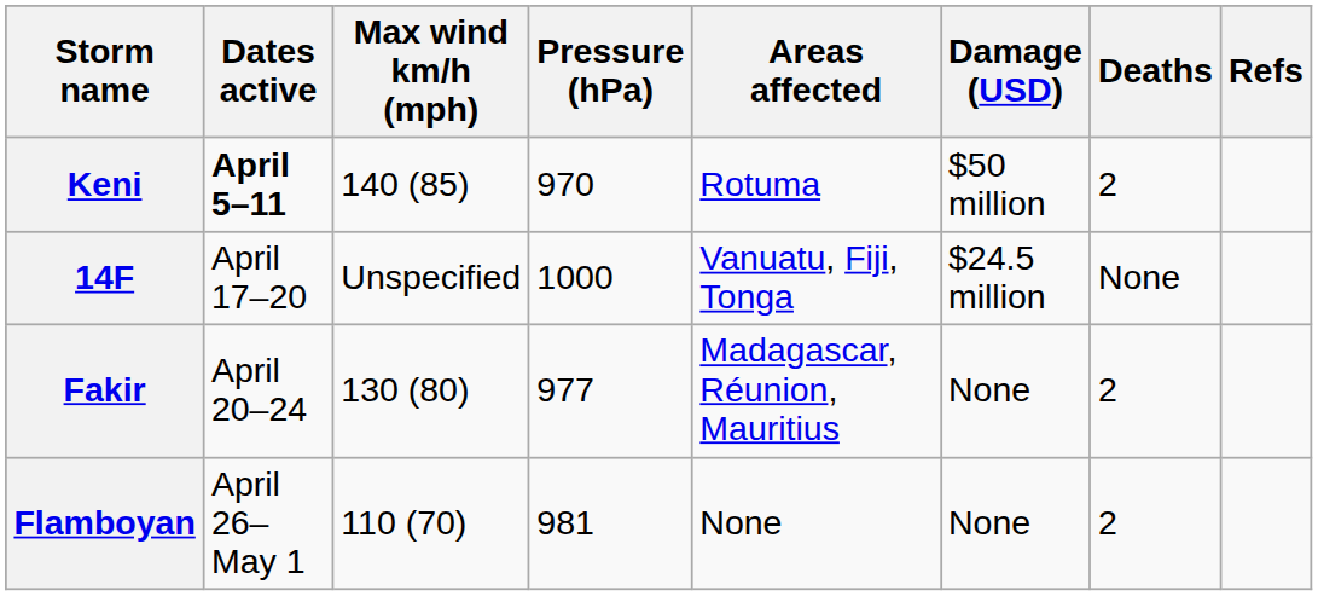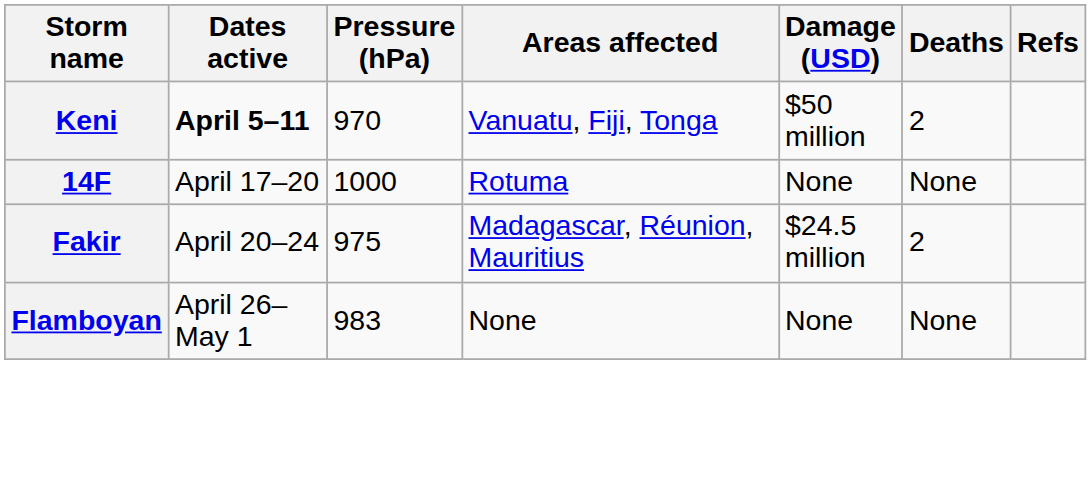- column: Max wind km/h (mph) | 140 (85) | Unspecified | 130 (80) | 110 (70)
Keni | Areas affected: Rotuma -> Vanuatu, Fiji, Tonga
14F | Areas affected: Vanuatu, Fiji, Tonga -> Rotuma
14F | Damage (USD): $24.5 million -> None
Fakir | Pressure (hPa): 977 -> 975
Fakir | Damage (USD): None -> $24.5 million
Flamboyan | Pressure (hPa): 981 -> 983
Flamboyan | Deaths: 2 -> None
